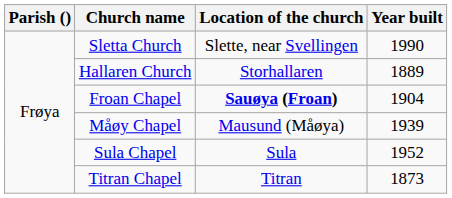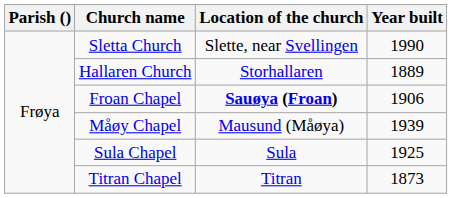Froan Chapel | Year built: 1904 -> 1906
Sula Chapel | Year built: 1952 -> 1925
